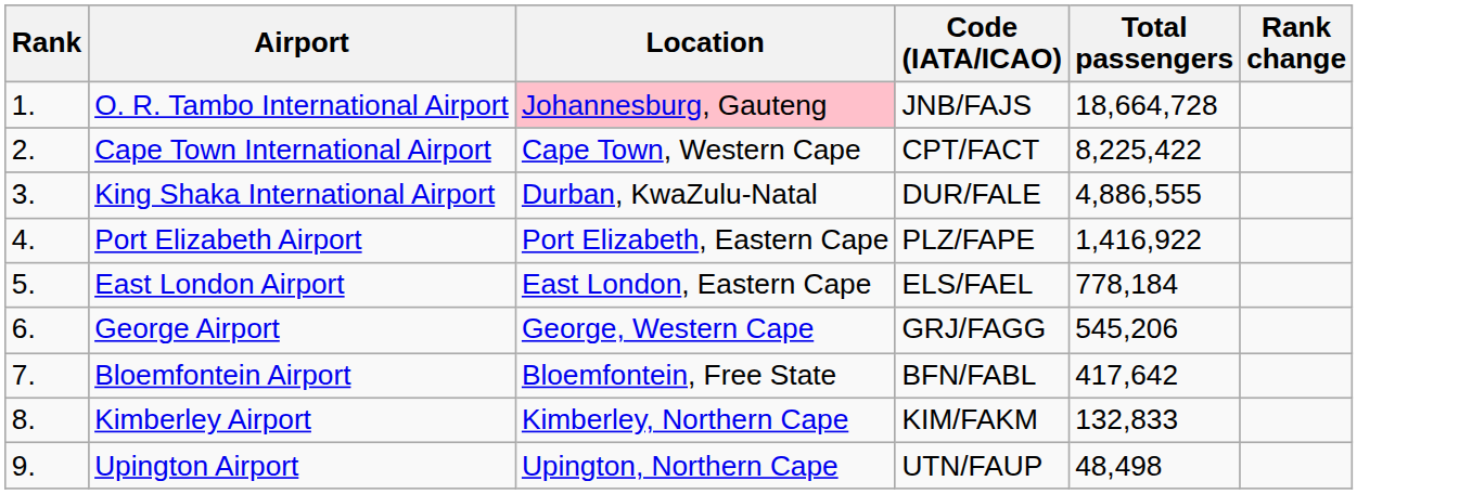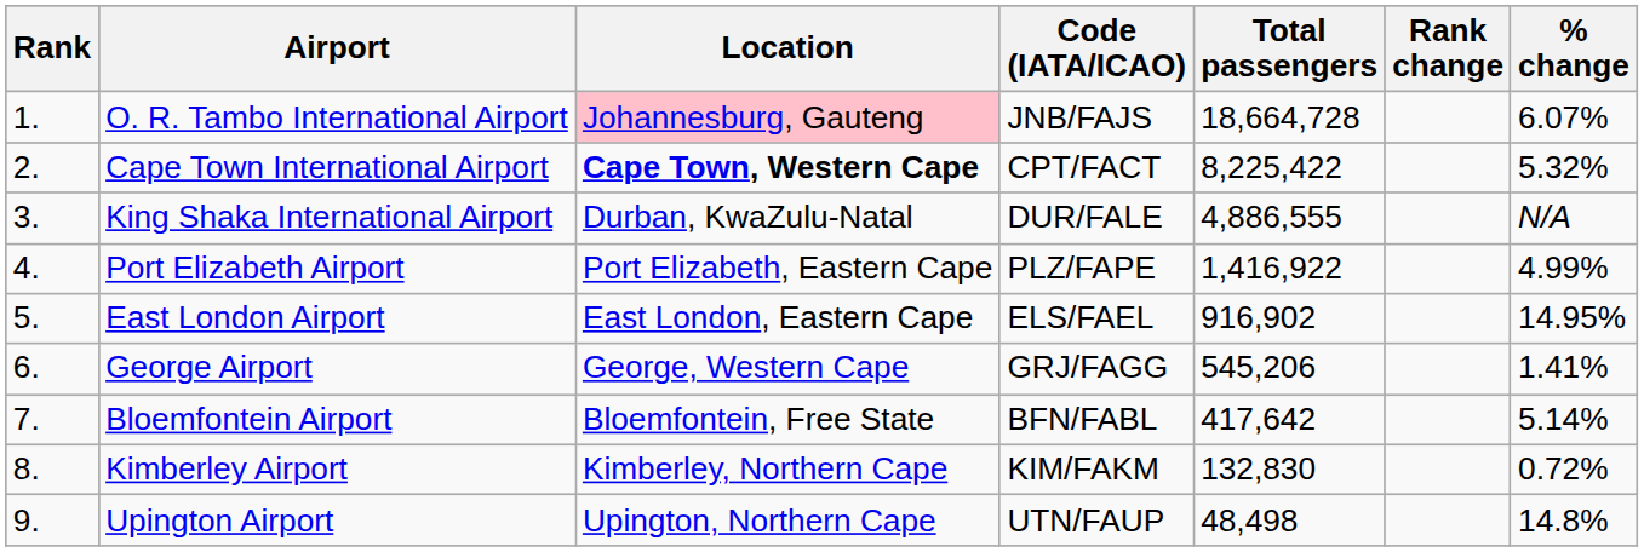+ column: % change | 6.07% | 5.32% | N/A | 4.99% | 14.95% | 1.41% | 5.14% | 0.72% | 14.8%
Cape Town International Airport | Location: normal -> bold
East London Airport | Total passengers: 778,184 -> 916,902
Kimberley Airport | Total passengers: 132,833 -> 132,830
